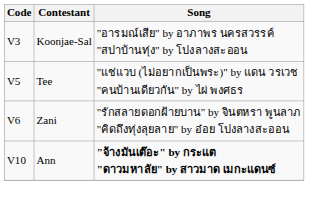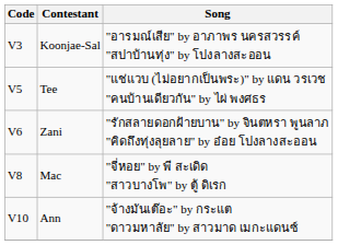+ row: V8 | Mac | "จี่หอย" by พี สะเดิด "สาวบางโพ" by ตู้ ดิเรก
Ann | Song: bold -> normal
